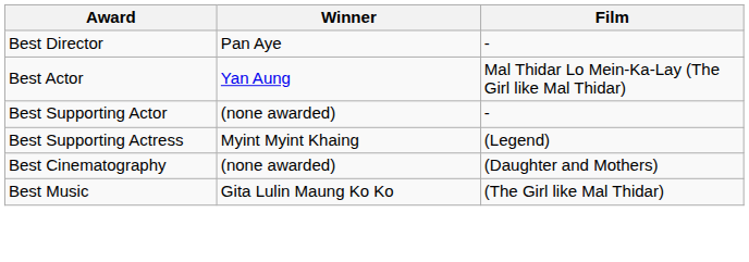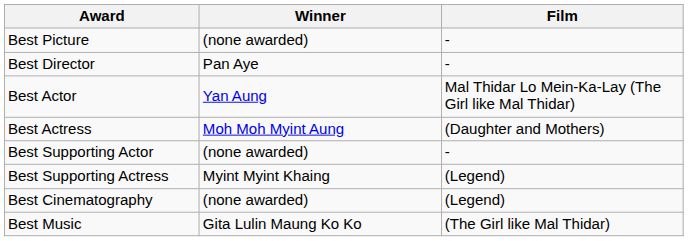+ row: Best Picture | (none awarded) | -
+ row: Best Actress | Moh Moh Myint Aung | (Daughter and Mothers)
Best Cinematography | Film: (Daughter and Mothers) -> (Legend)
